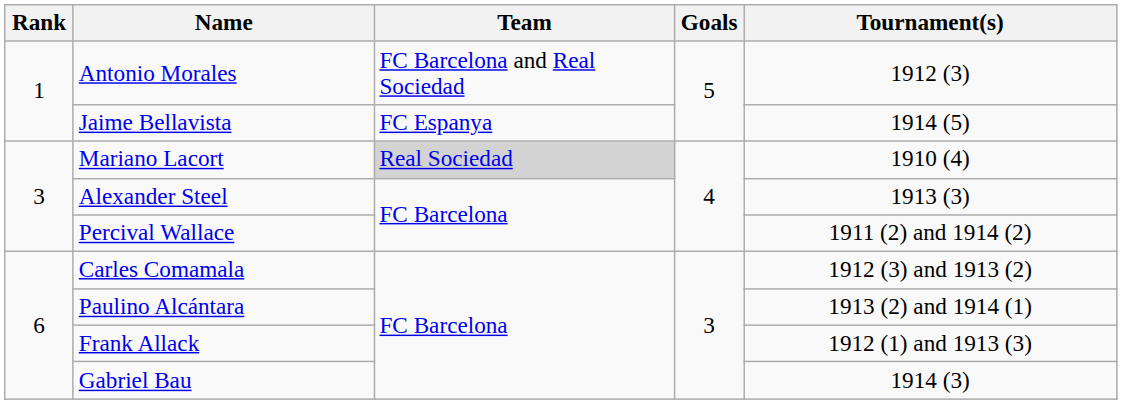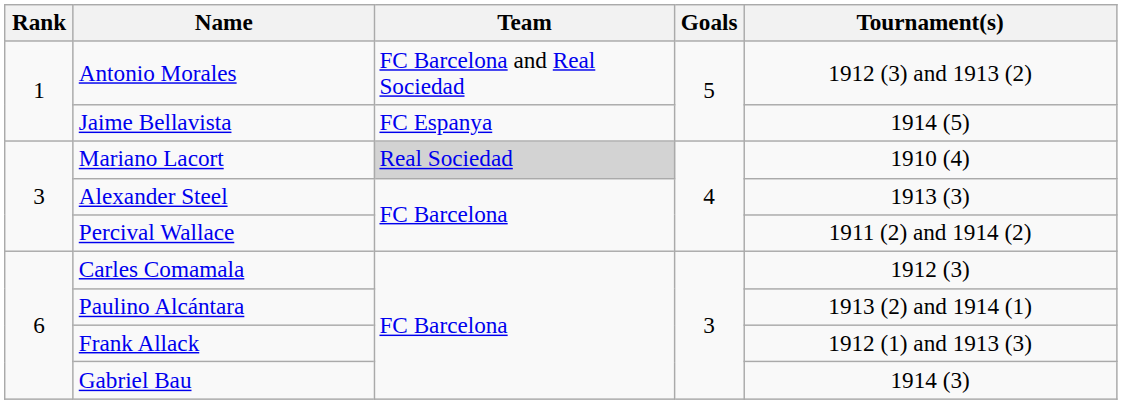Antonio Morales | Tournament(s): 1912 (3) -> 1912 (3) and 1913 (2)
Carles Comamala | Tournament(s): 1912 (3) and 1913 (2) -> 1912 (3)
